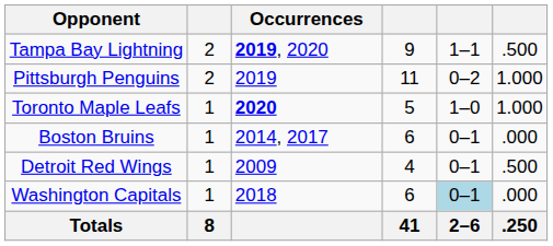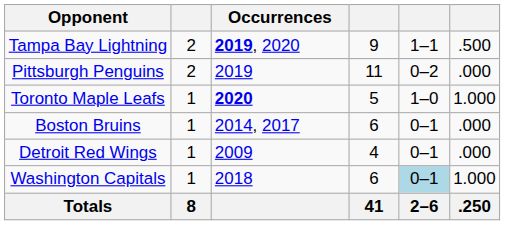Pittsburgh Penguins | column 6: 1.000 -> .000
Detroit Red Wings | column 6: .500 -> .000
Washington Capitals | column 6: .000 -> 1.000
